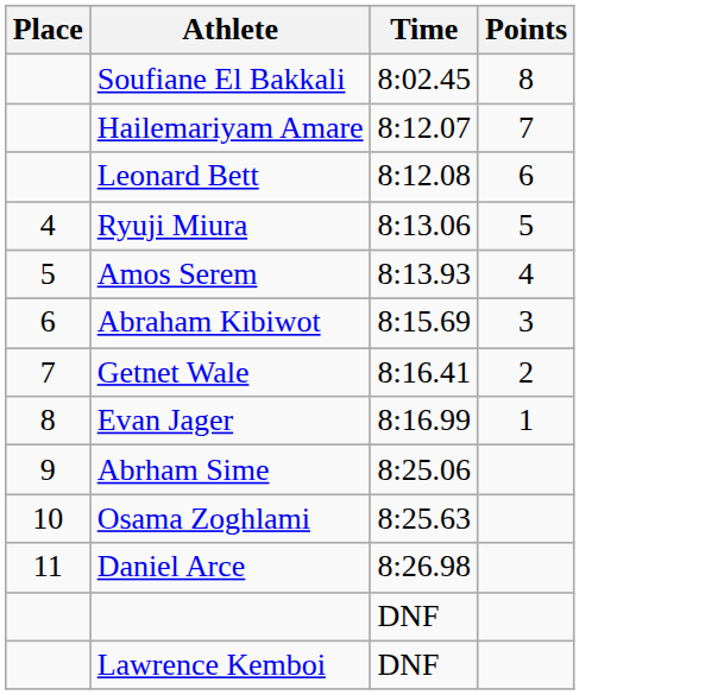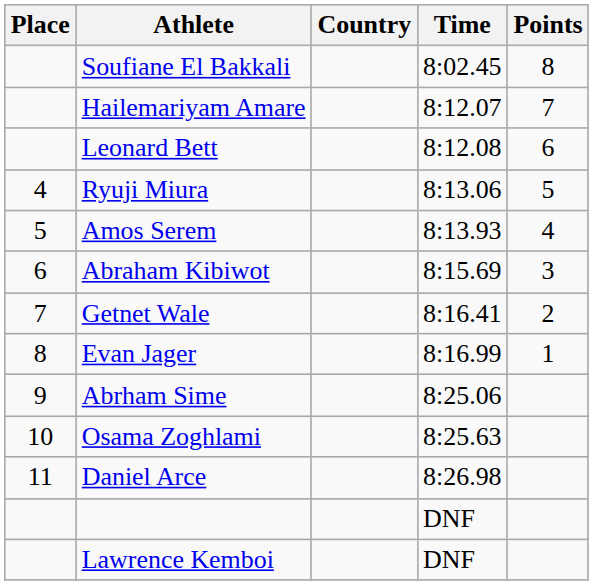+ column: Country
